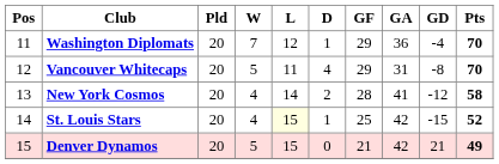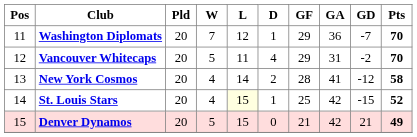Washington Diplomats | GD: -4 -> -7
Vancouver Whitecaps | GD: -8 -> -2
